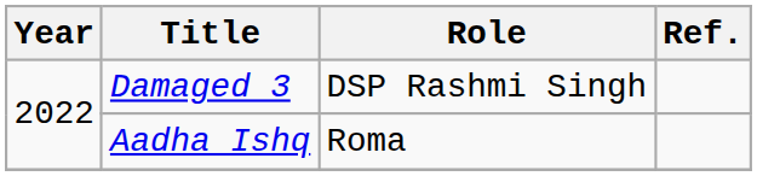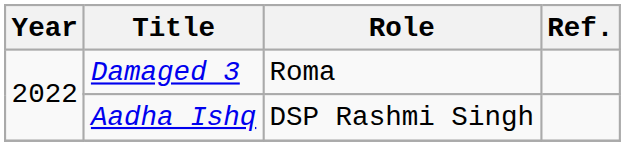Damaged 3 | Role: DSP Rashmi Singh -> Roma
Aadha Ishq | Role: Roma -> DSP Rashmi Singh
